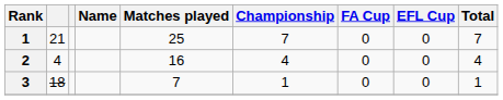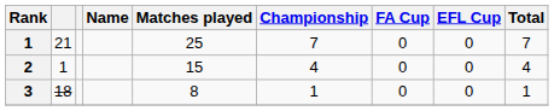2 | column 2: 4 -> 1
2 | Matches played: 16 -> 15
3 | Matches played: 7 -> 8
